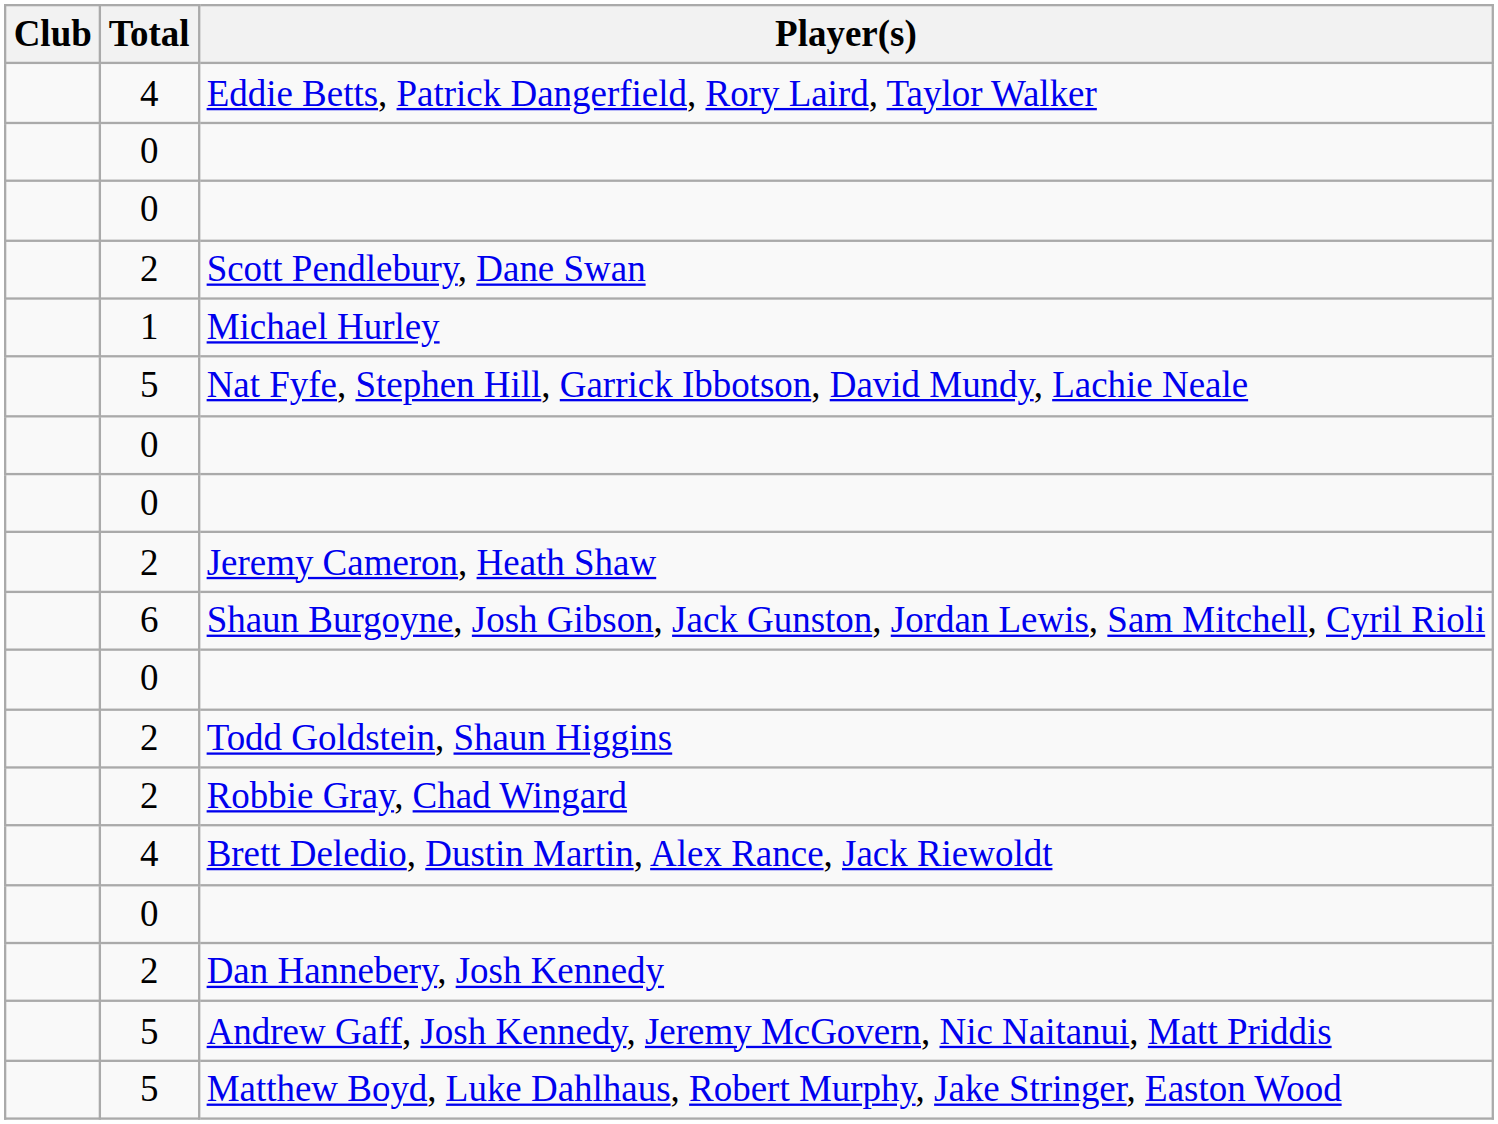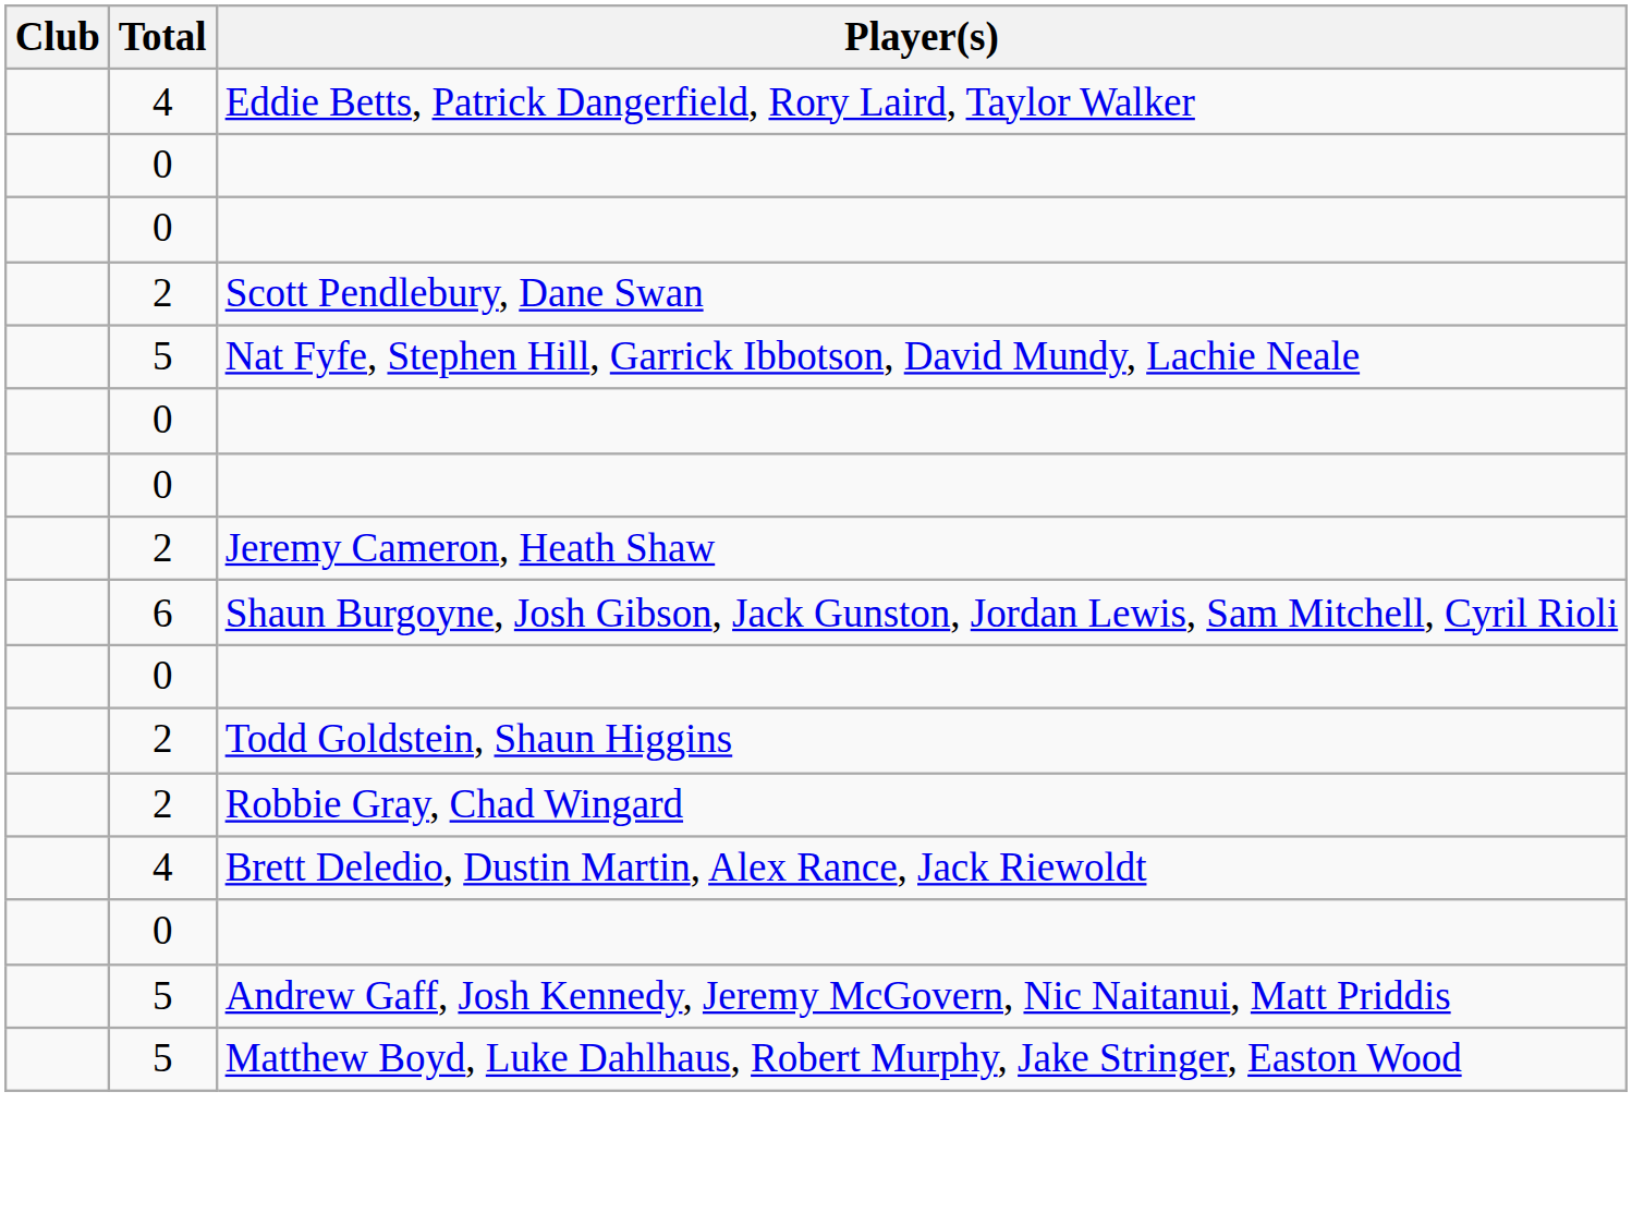- row: 1 | Michael Hurley
- row: 2 | Dan Hannebery, Josh Kennedy
